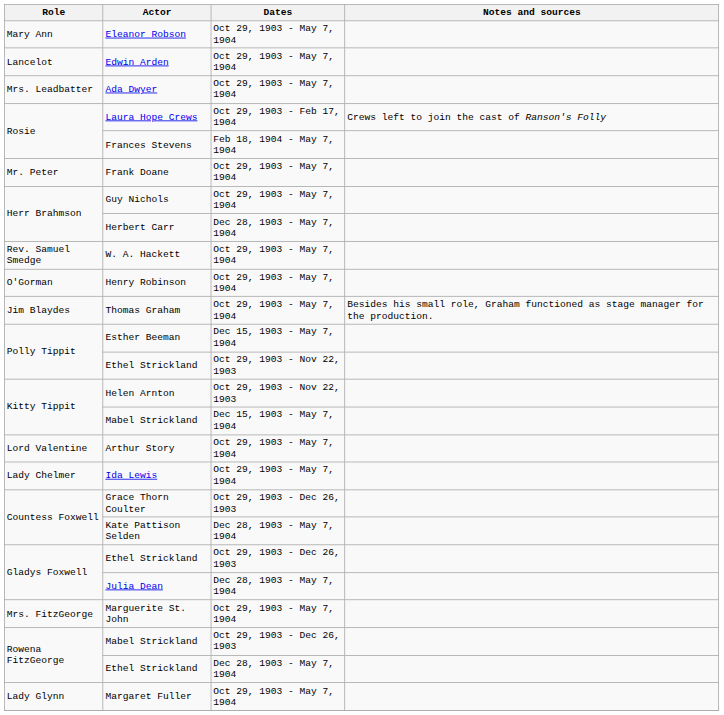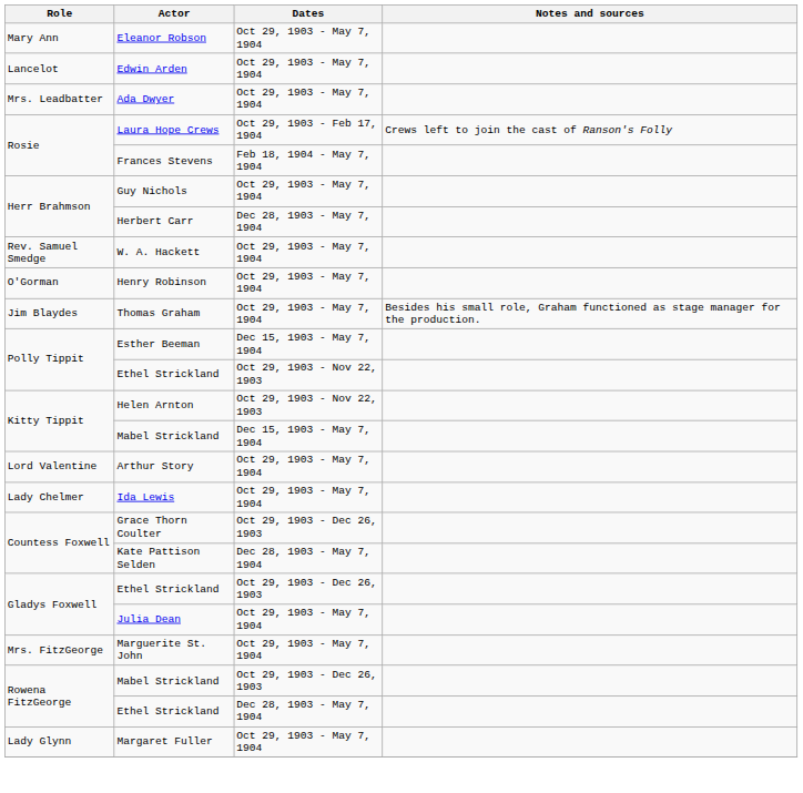- row: Mr. Peter | Frank Doane | Oct 29, 1903 - May 7, 1904
Julia Dean | Dates: Dec 28, 1903 - May 7, 1904 -> Oct 29, 1903 - May 7, 1904
